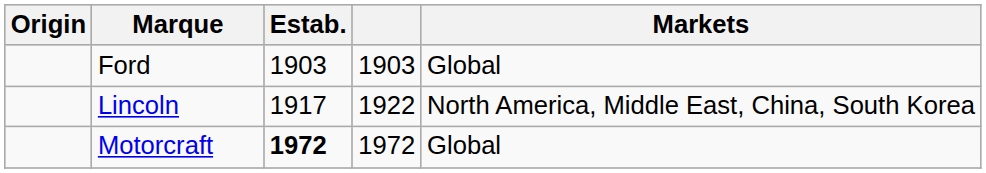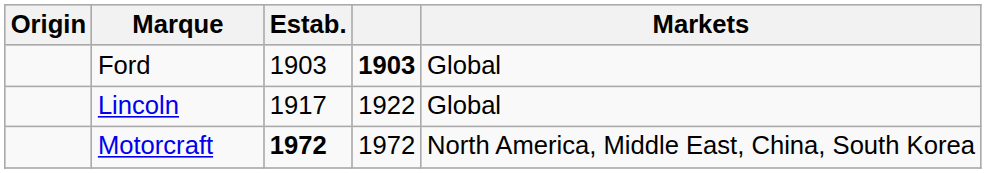Ford | column 4: normal -> bold
Lincoln | Markets: North America, Middle East, China, South Korea -> Global
Motorcraft | Markets: Global -> North America, Middle East, China, South Korea
